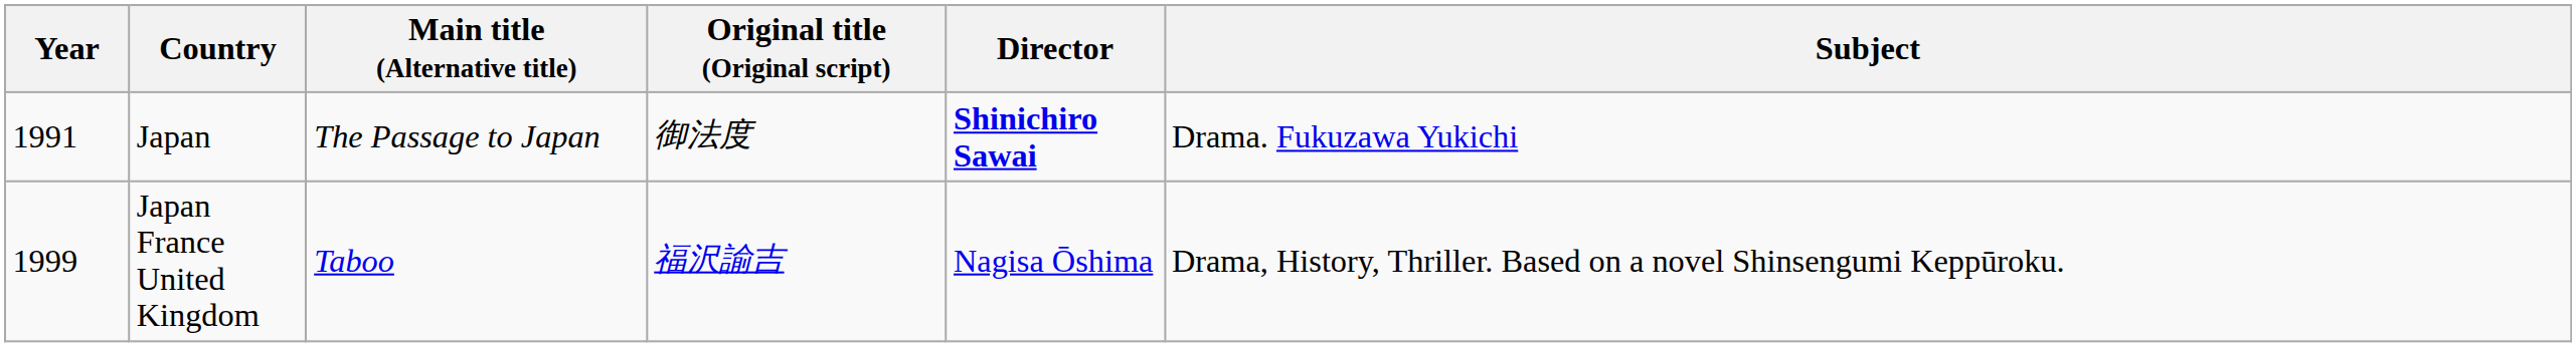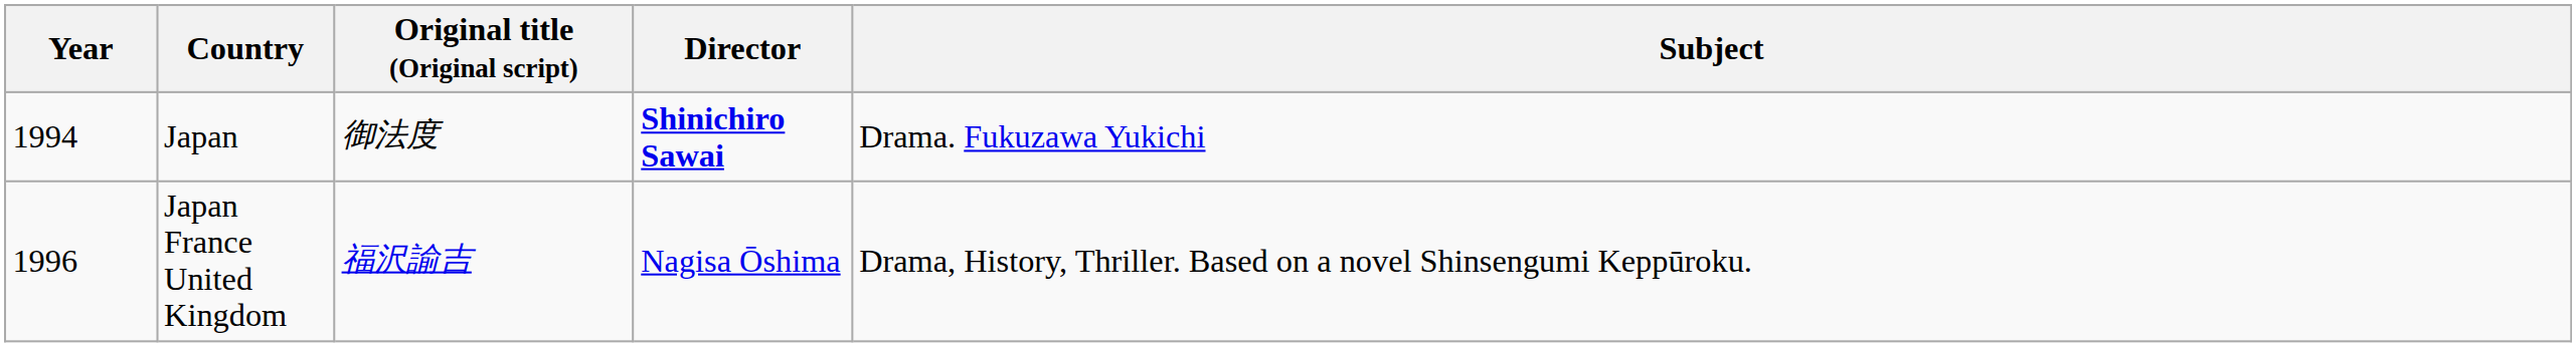- column: Main title (Alternative title) | The Passage to Japan | Taboo
Japan | Year: 1991 -> 1994
Japan France United Kingdom | Year: 1999 -> 1996
